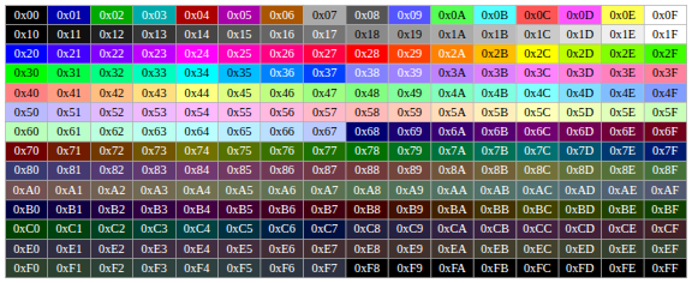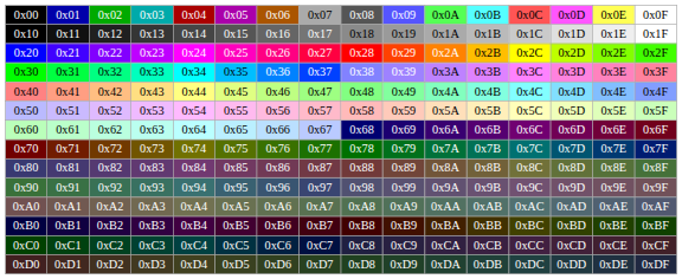+ row: 0x90 | 0x91 | 0x92 | 0x93 | 0x94 | 0x95 | 0x96 | 0x97 | 0x98 | 0x99 | 0x9A | 0x9B | 0x9C | 0x9D | 0x9E | 0x9F
+ row: 0xD0 | 0xD1 | 0xD2 | 0xD3 | 0xD4 | 0xD5 | 0xD6 | 0xD7 | 0xD8 | 0xD9 | 0xDA | 0xDB | 0xDC | 0xDD | 0xDE | 0xDF
- row: 0xE0 | 0xE1 | 0xE2 | 0xE3 | 0xE4 | 0xE5 | 0xE6 | 0xE7 | 0xE8 | 0xE9 | 0xEA | 0xEB | 0xEC | 0xED | 0xEE | 0xEF
- row: 0xF0 | 0xF1 | 0xF2 | 0xF3 | 0xF4 | 0xF5 | 0xF6 | 0xF7 | 0xF8 | 0xF9 | 0xFA | 0xFB | 0xFC | 0xFD | 0xFE | 0xFF
